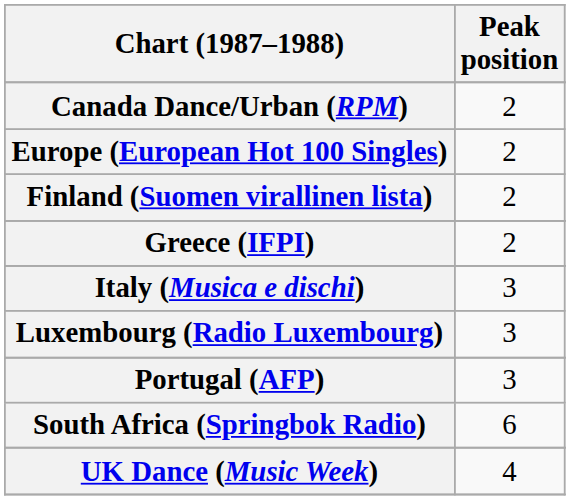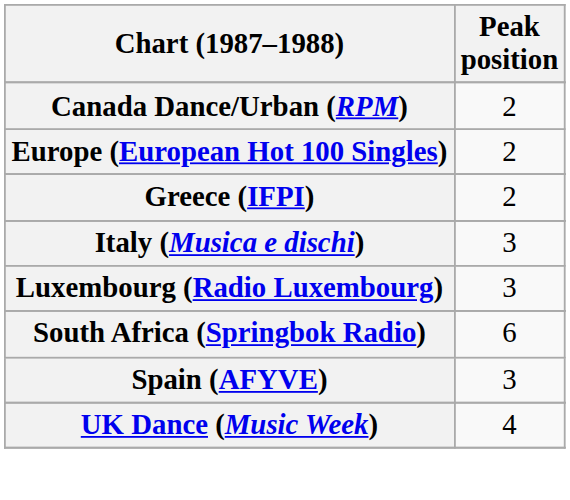- row: Finland (Suomen virallinen lista) | 2
- row: Portugal (AFP) | 3
+ row: Spain (AFYVE) | 3
